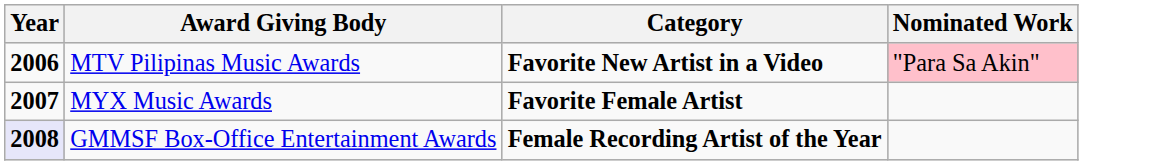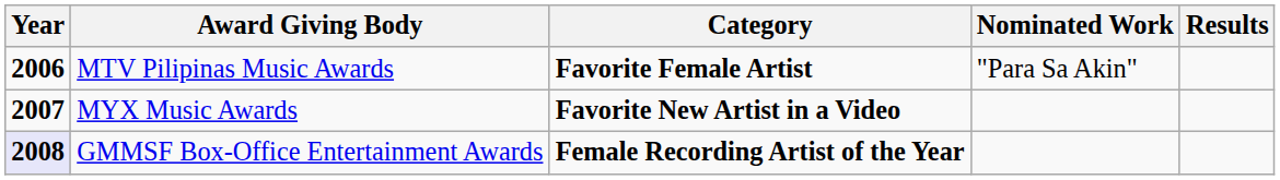+ column: Results
MTV Pilipinas Music Awards | Category: Favorite New Artist in a Video -> Favorite Female Artist
MTV Pilipinas Music Awards | Nominated Work: pink background -> no background
MYX Music Awards | Category: Favorite Female Artist -> Favorite New Artist in a Video
